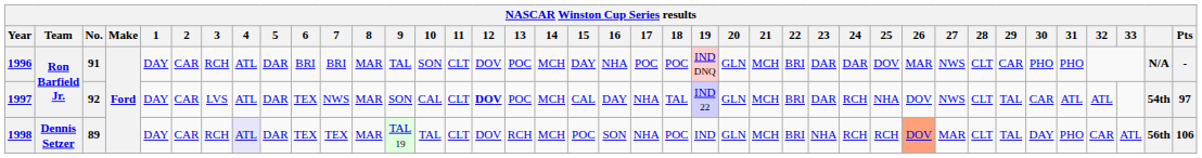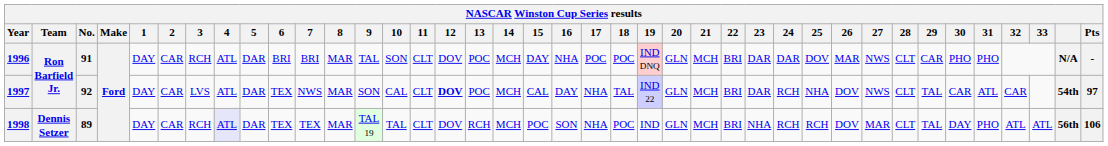1997 | 32: ATL -> CAR
1998 | 26: lightsalmon background -> no background
1998 | 32: CAR -> ATL
